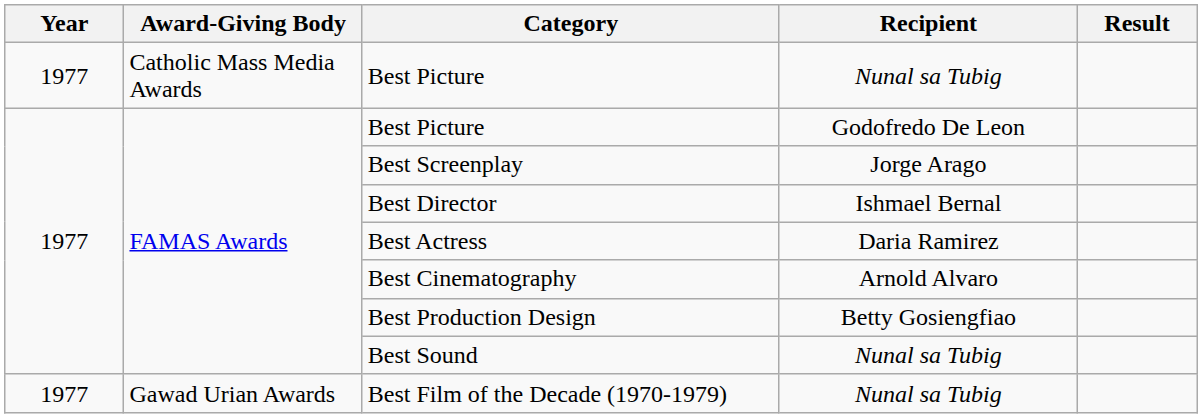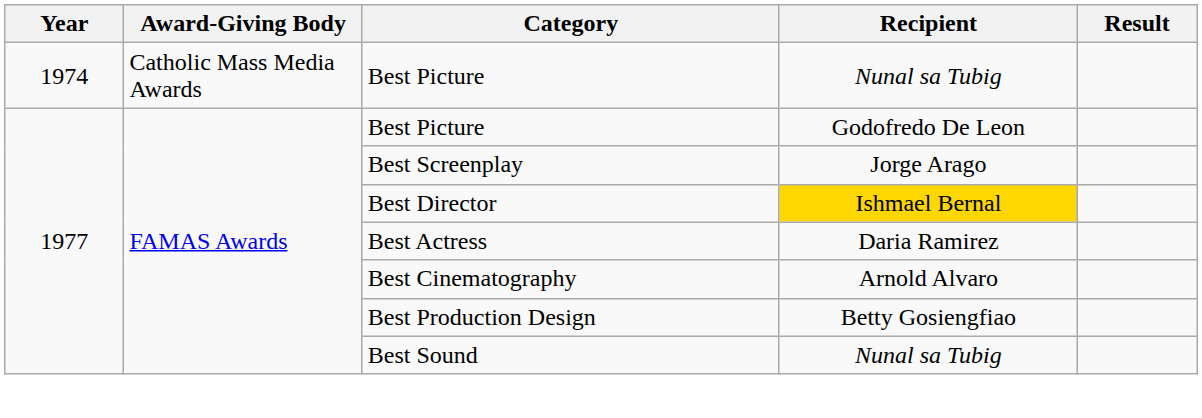Catholic Mass Media Awards / Best Picture | Year: 1977 -> 1974
Best Director | Recipient: no background -> gold background
- row: 1977 | Gawad Urian Awards | Best Film of the Decade (1970-1979) | Nunal sa Tubig
